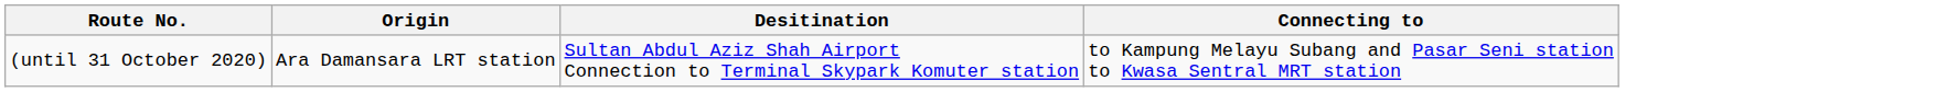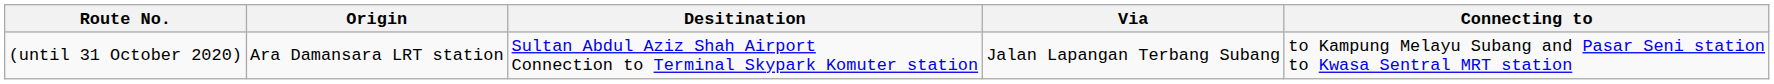+ column: Via | Jalan Lapangan Terbang Subang
